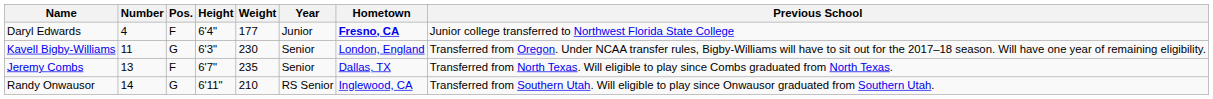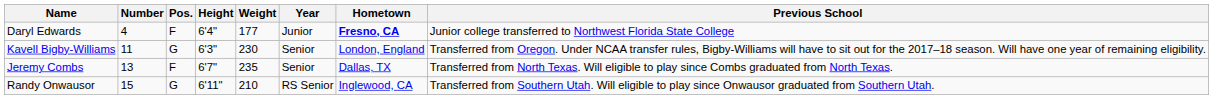Randy Onwausor | Number: 14 -> 15
